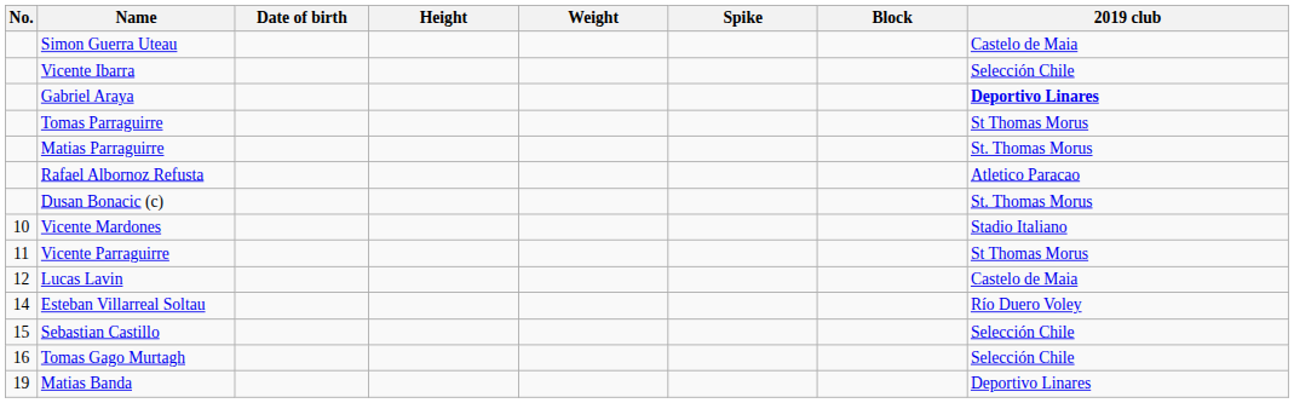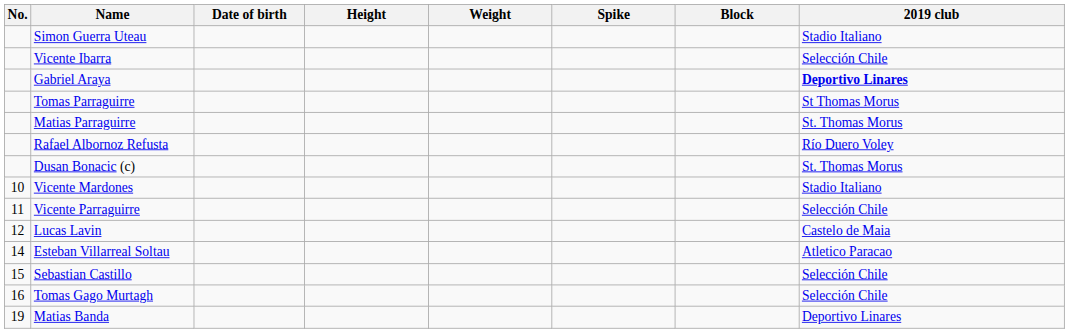Simon Guerra Uteau | 2019 club: Castelo de Maia -> Stadio Italiano
Rafael Albornoz Refusta | 2019 club: Atletico Paracao -> Río Duero Voley
Vicente Parraguirre | 2019 club: St Thomas Morus -> Selección Chile
Esteban Villarreal Soltau | 2019 club: Río Duero Voley -> Atletico Paracao
